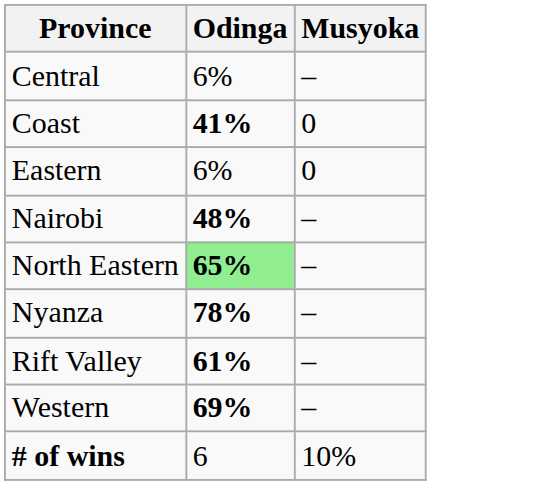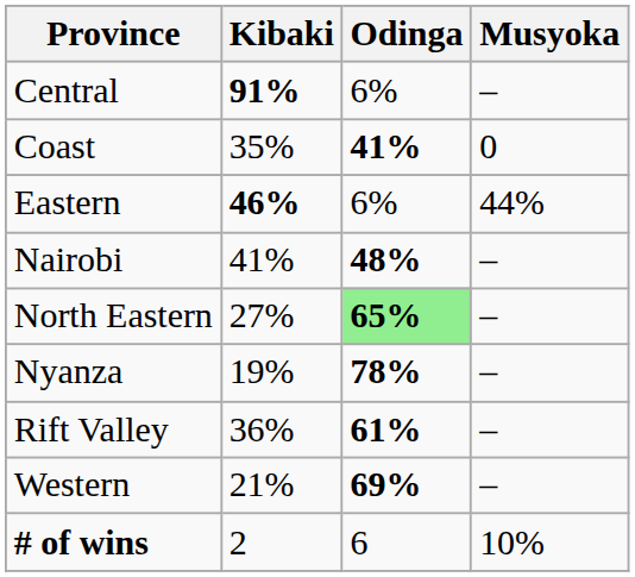+ column: Kibaki | 91% | 35% | 46% | 41% | 27% | 19% | 36% | 21% | 2
Eastern | Musyoka: 0 -> 44%
